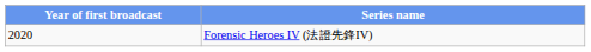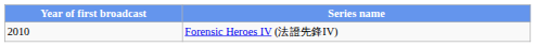Forensic Heroes IV (法證先鋒IV) | Year of first broadcast: 2020 -> 2010
